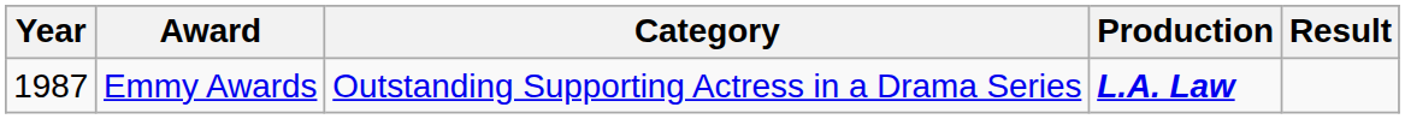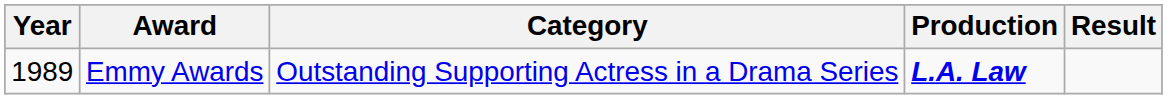Emmy Awards | Year: 1987 -> 1989
